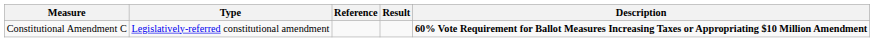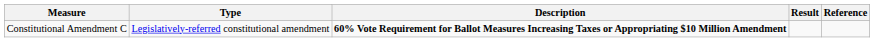columns swapped: Description <-> Reference
